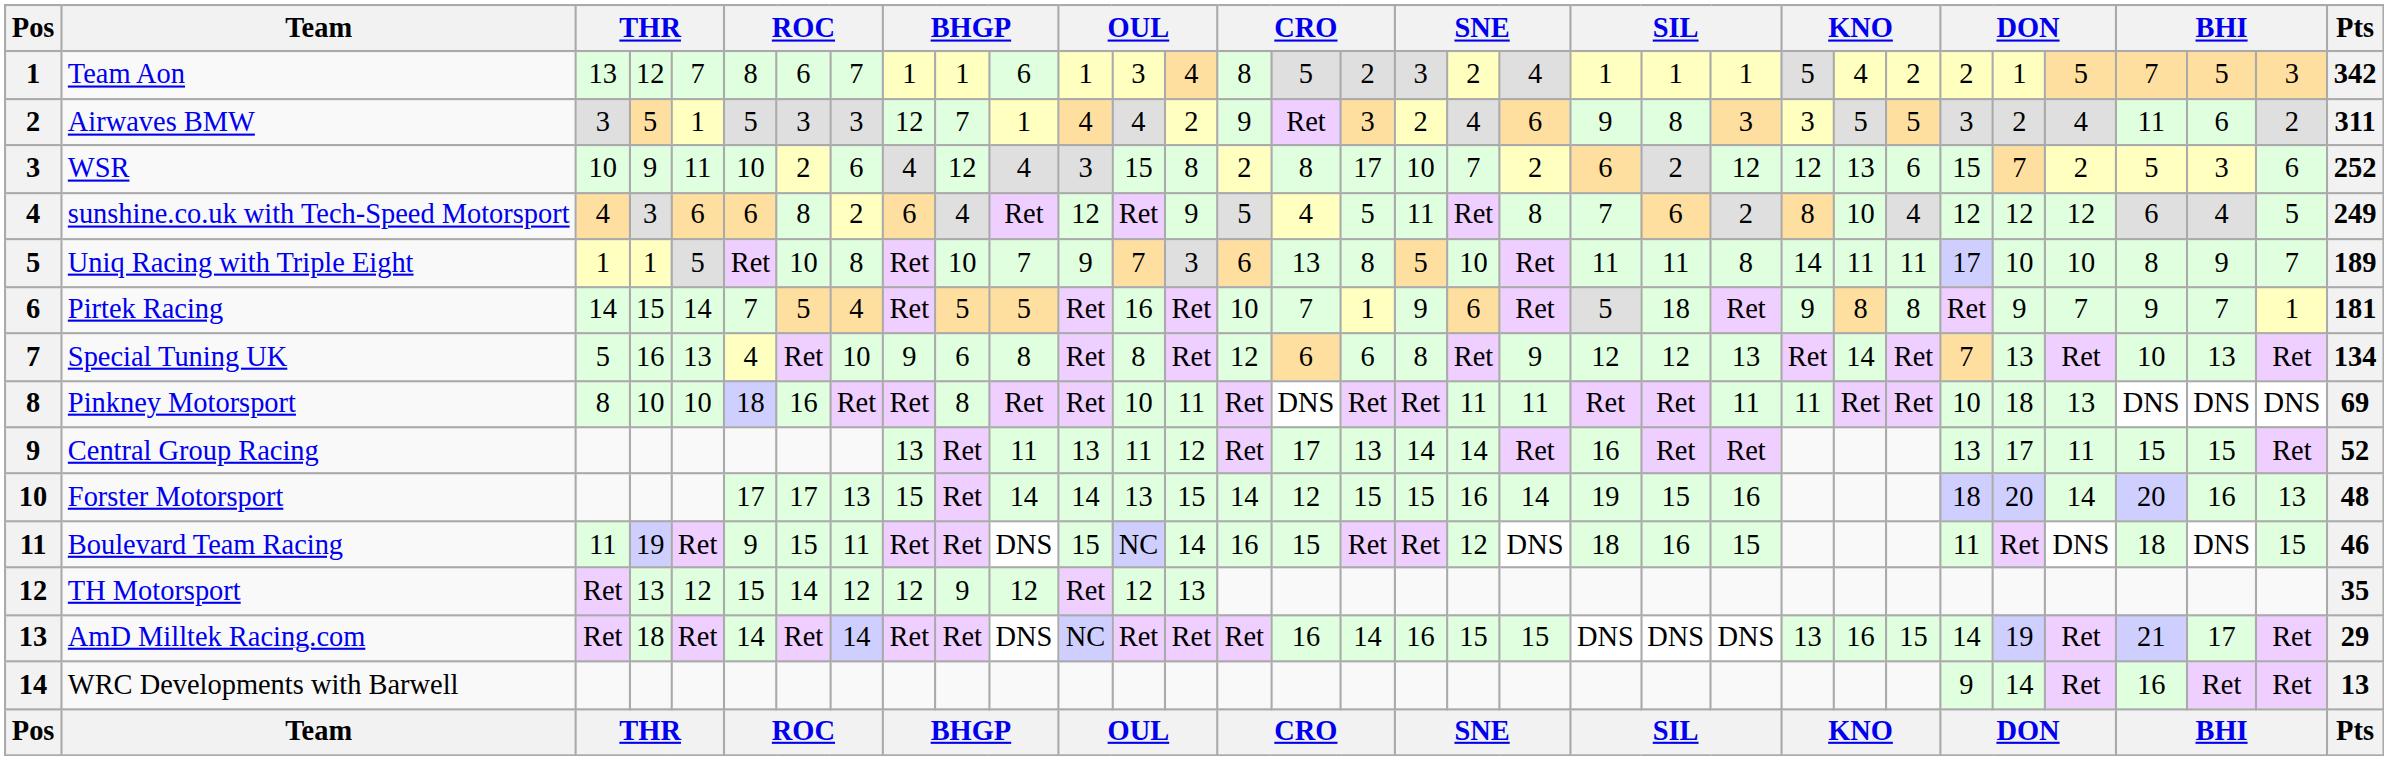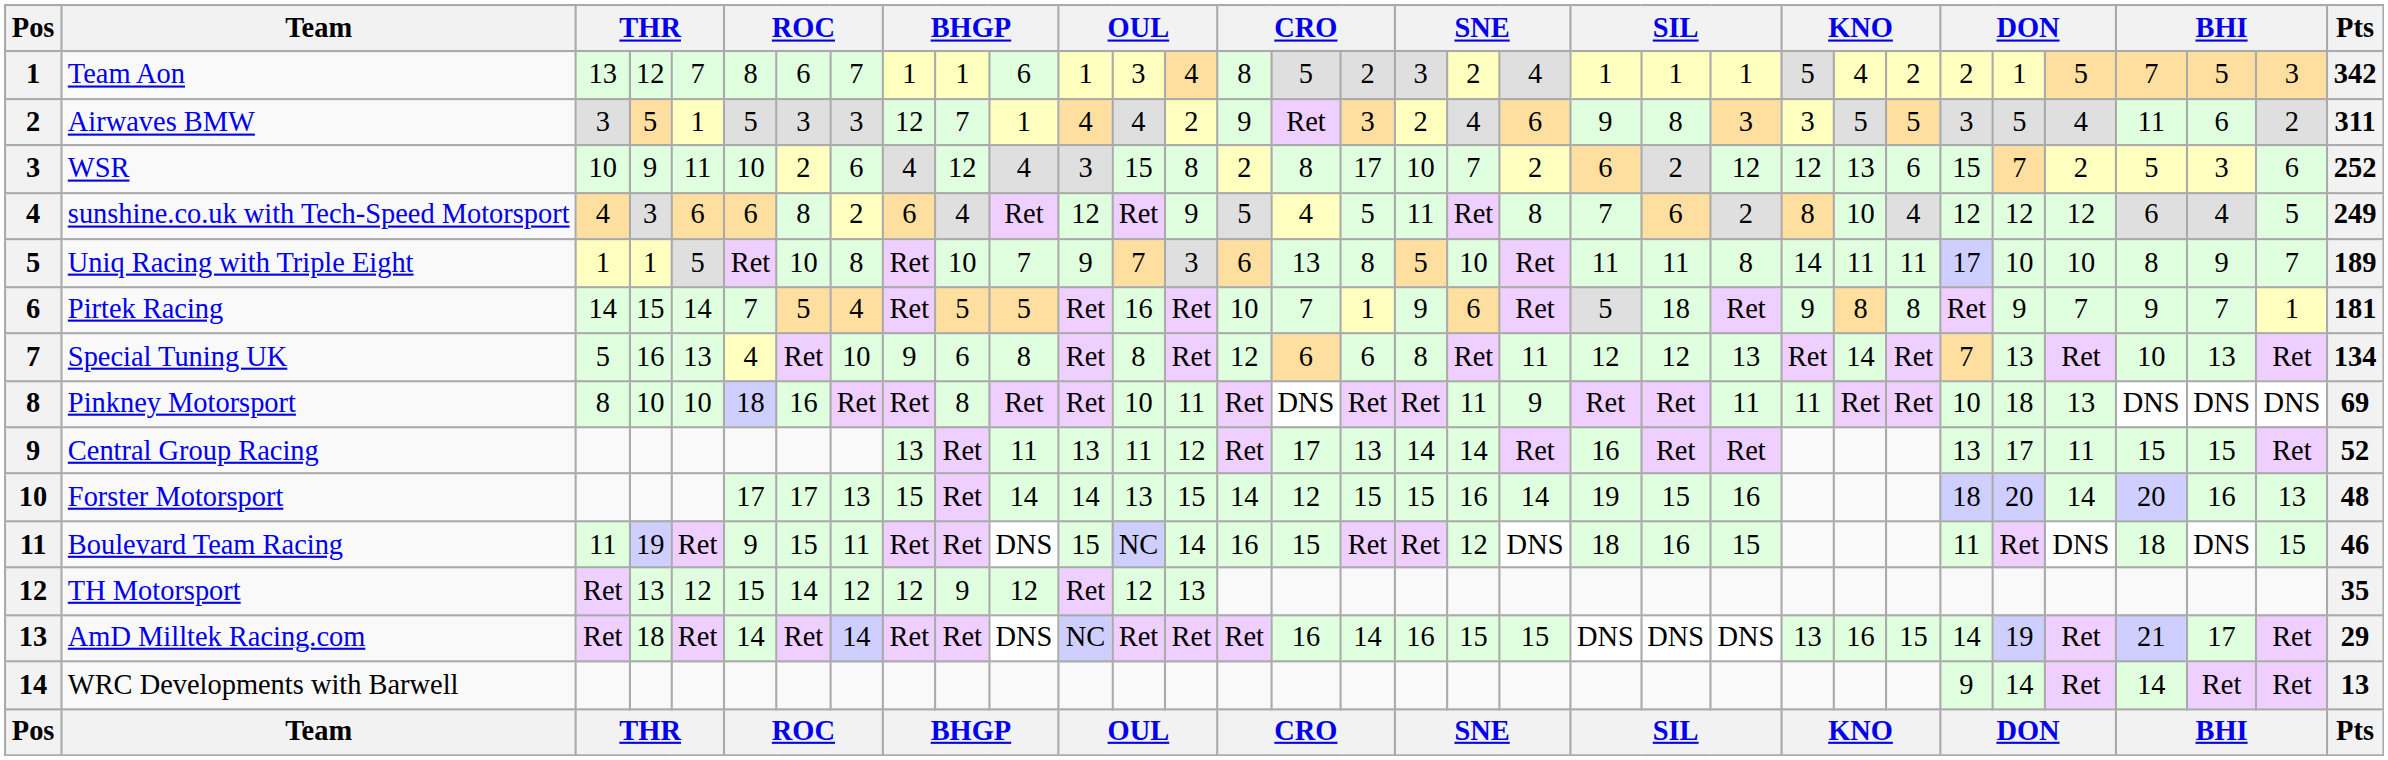Airwaves BMW | column 28: 2 -> 5
Special Tuning UK | column 20: 9 -> 11
Pinkney Motorsport | column 20: 11 -> 9
WRC Developments with Barwell | column 30: 16 -> 14
